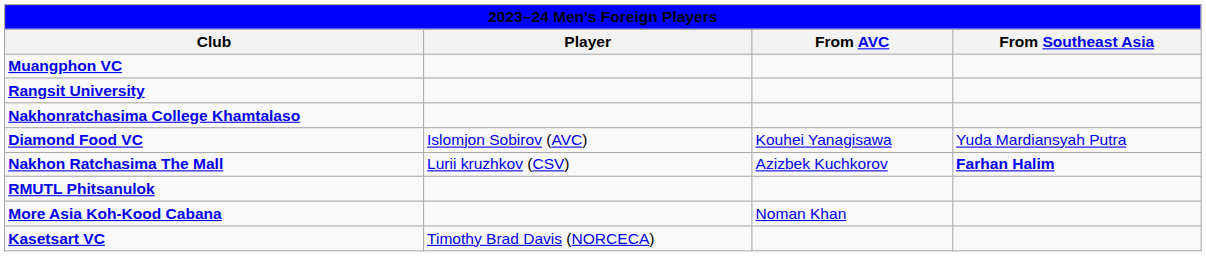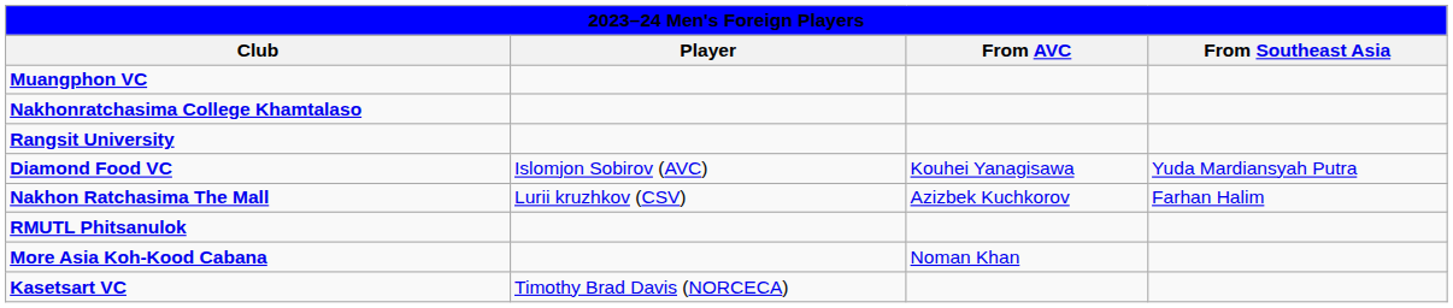rows swapped: Rangsit University <-> Nakhonratchasima College Khamtalaso
Nakhon Ratchasima The Mall | From Southeast Asia: bold -> normal
